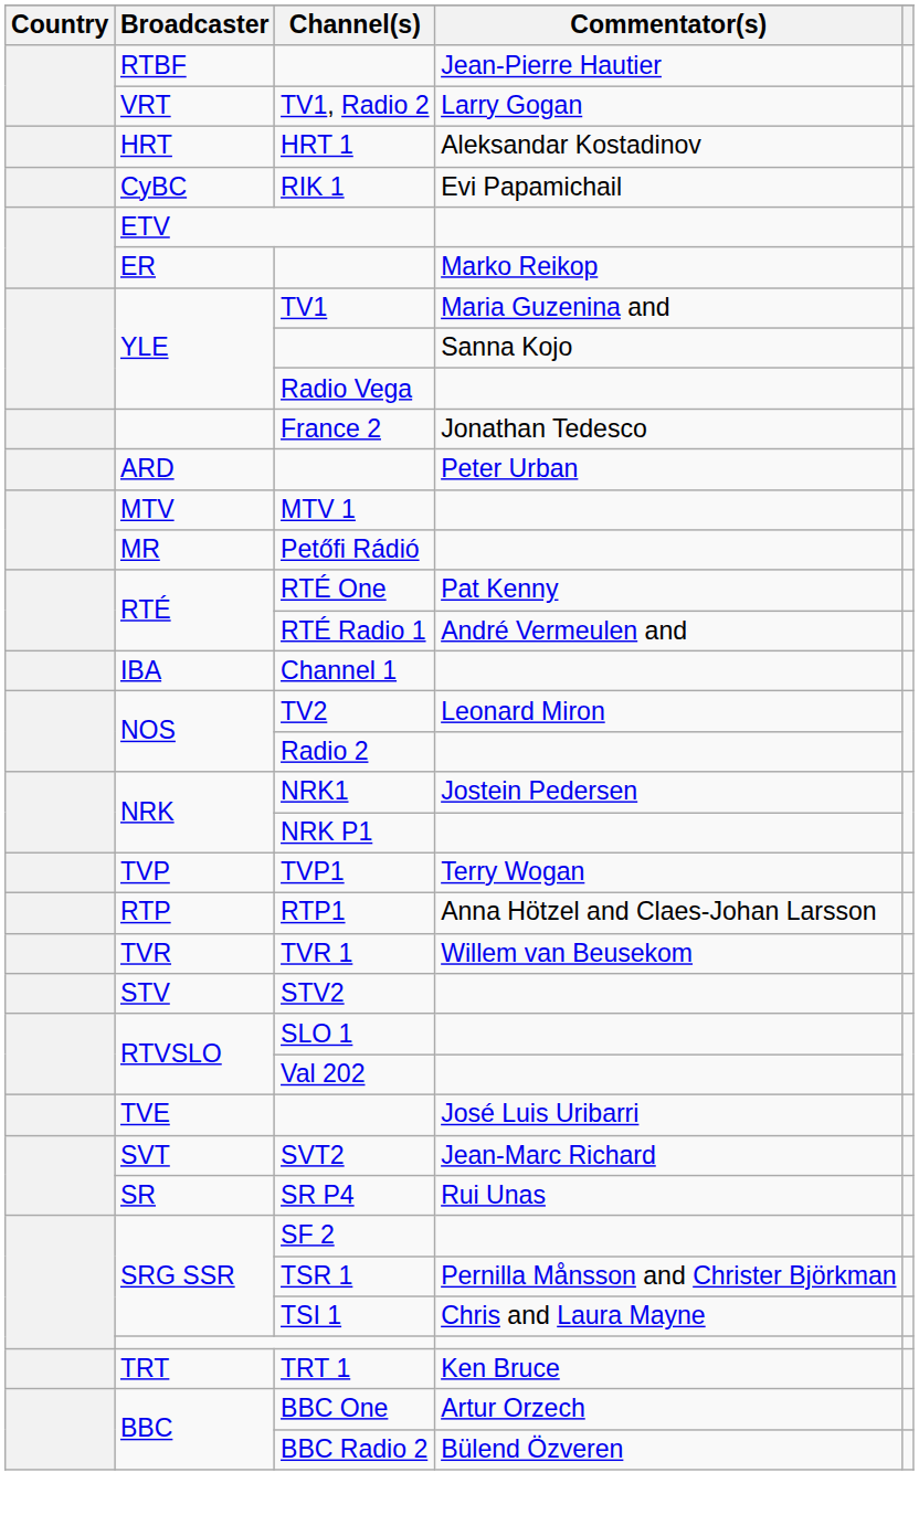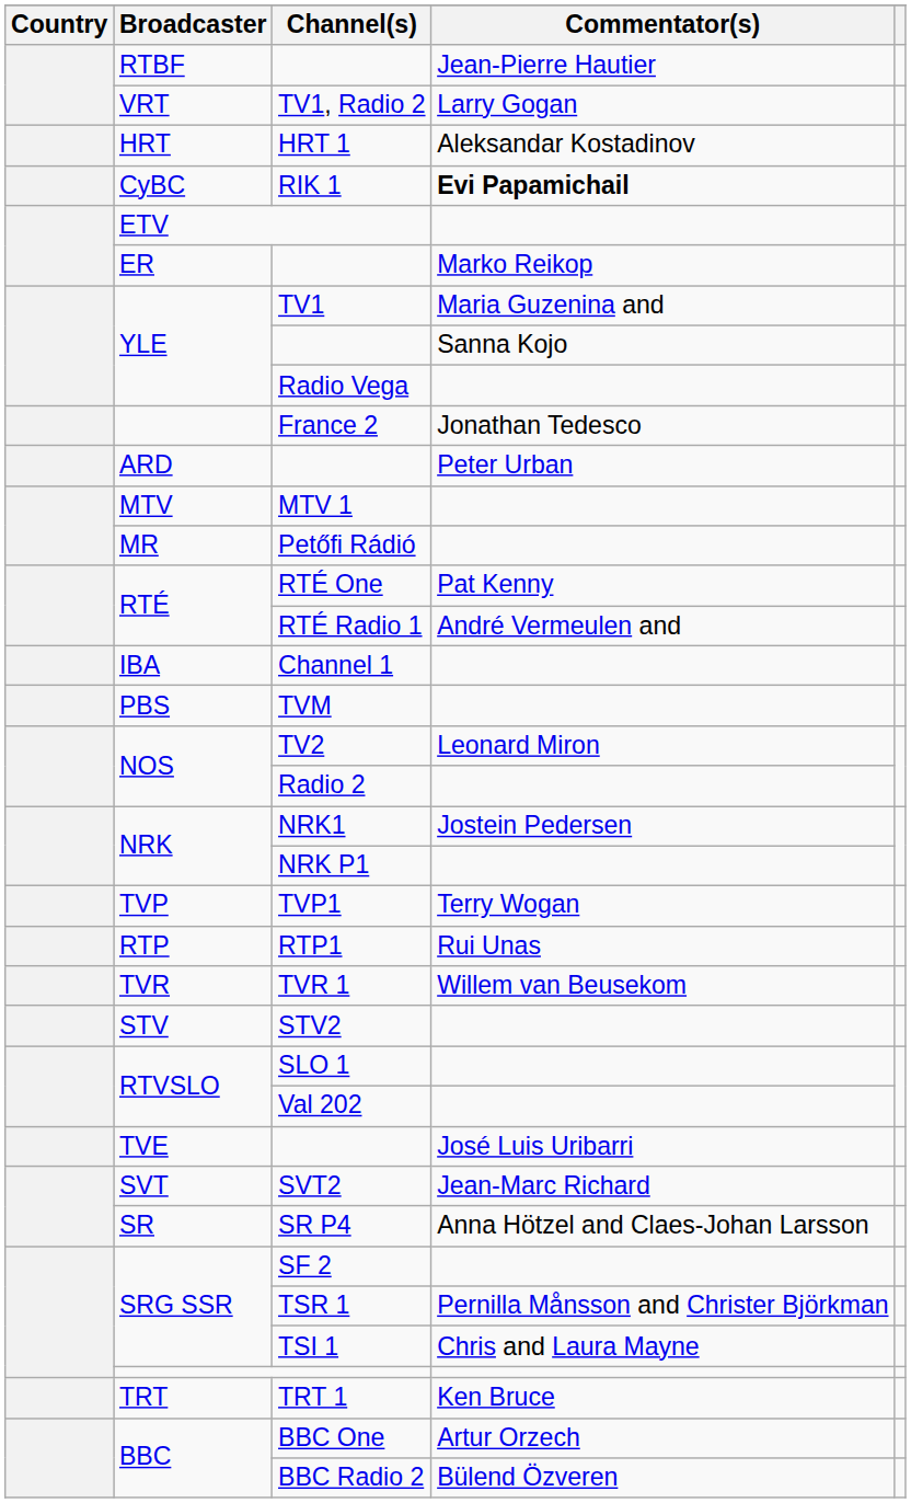RIK 1 | Commentator(s): normal -> bold
+ row: PBS | TVM
RTP1 | Commentator(s): Anna Hötzel and Claes-Johan Larsson -> Rui Unas
SR P4 | Commentator(s): Rui Unas -> Anna Hötzel and Claes-Johan Larsson
